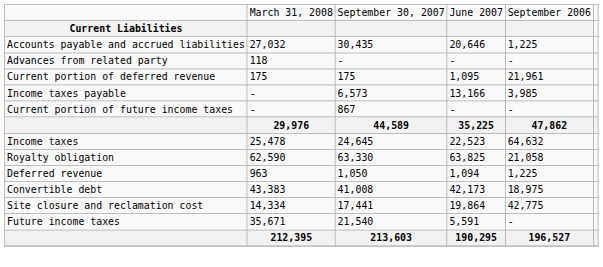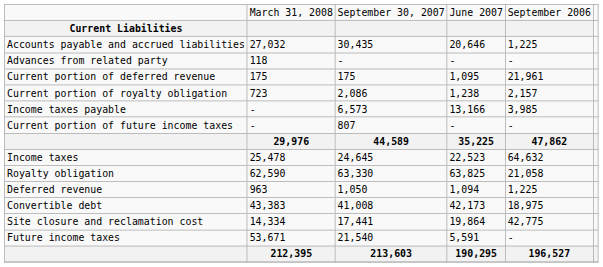+ row: Current portion of royalty obligation | 723 | 2,086 | 1,238 | 2,157
Current portion of future income taxes | column 3: 867 -> 807
Future income taxes | column 2: 35,671 -> 53,671
